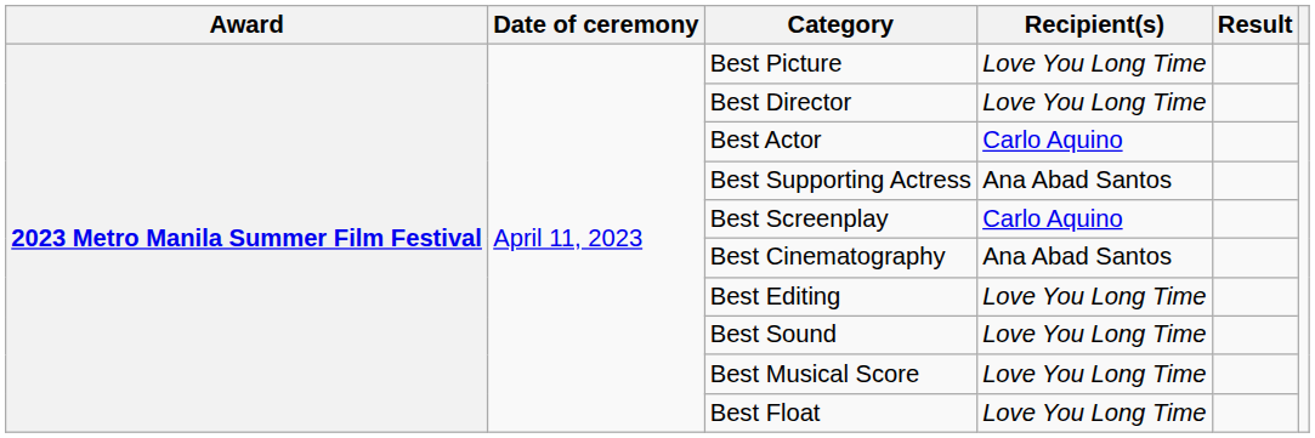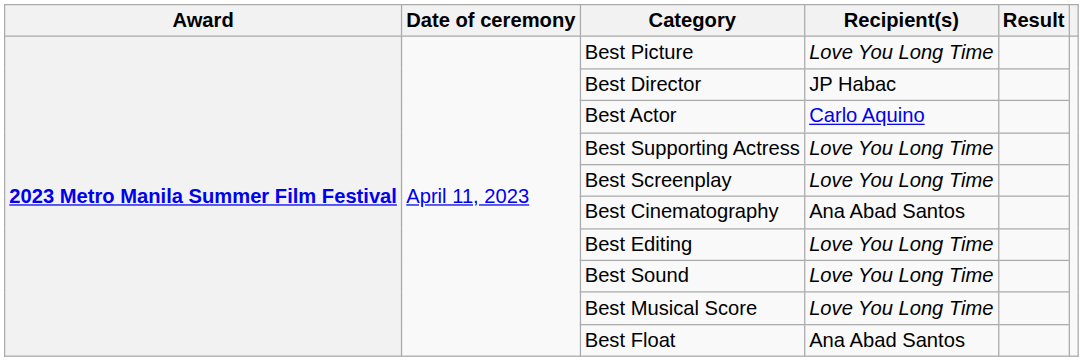Best Director | Recipient(s): Love You Long Time -> JP Habac
Best Supporting Actress | Recipient(s): Ana Abad Santos -> Love You Long Time
Best Screenplay | Recipient(s): Carlo Aquino -> Love You Long Time
Best Float | Recipient(s): Love You Long Time -> Ana Abad Santos
